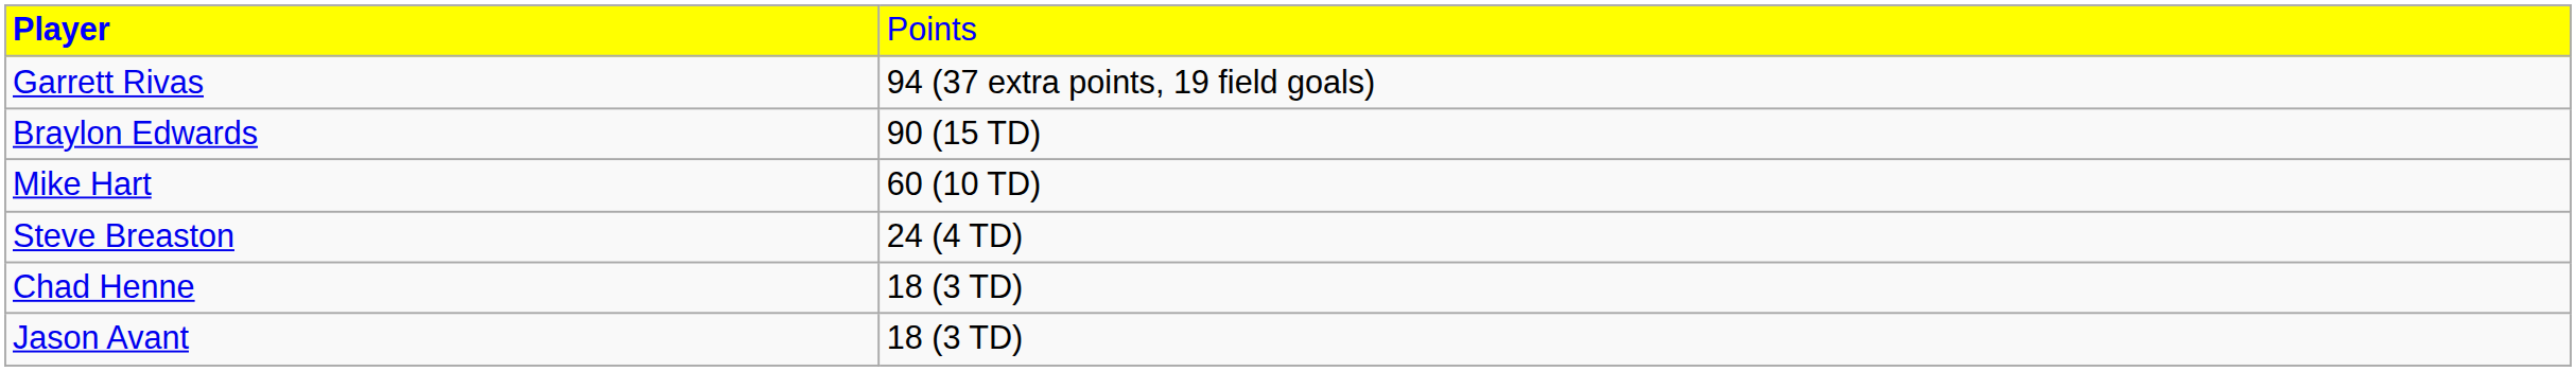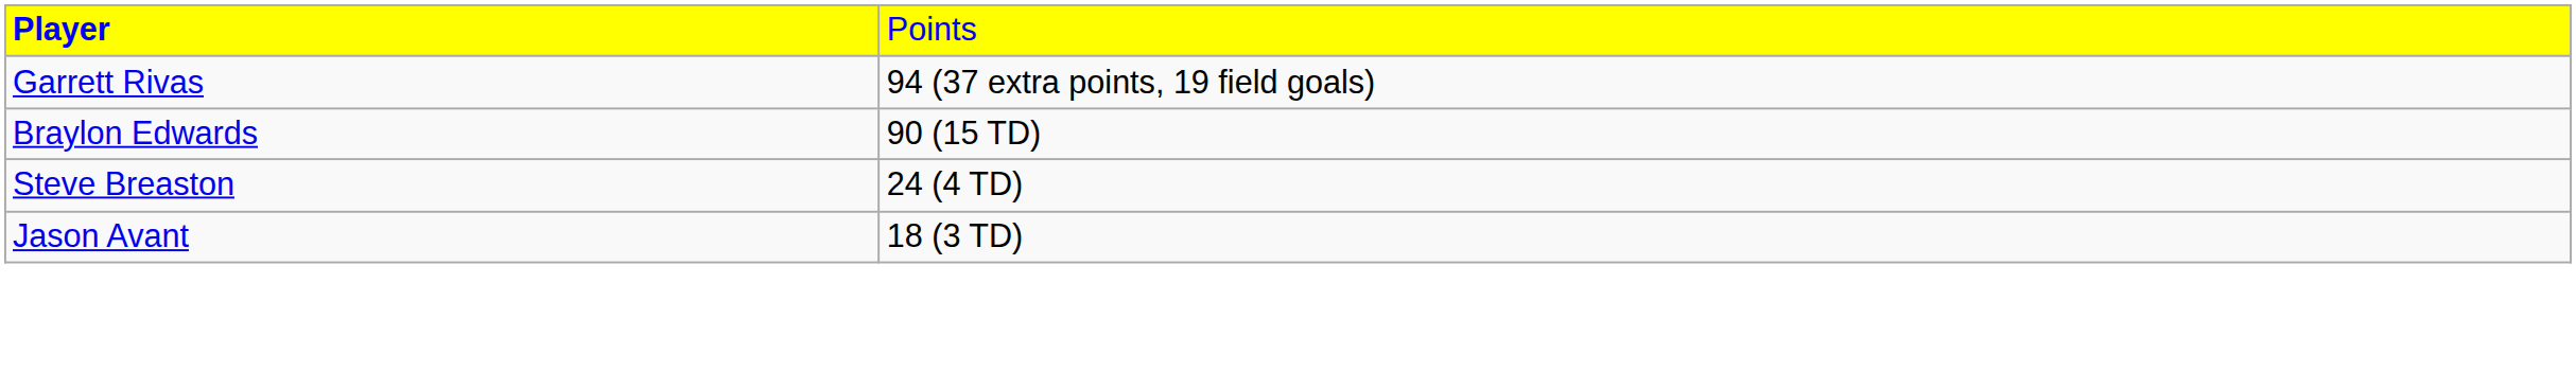- row: Mike Hart | 60 (10 TD)
- row: Chad Henne | 18 (3 TD)
